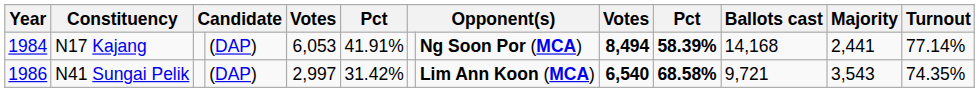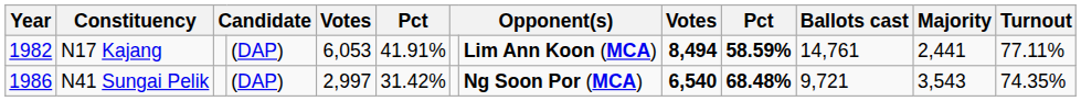N17 Kajang | Year: 1984 -> 1982
N17 Kajang | column 8: Ng Soon Por (MCA) -> Lim Ann Koon (MCA)
N17 Kajang | column 10: 58.39% -> 58.59%
N17 Kajang | Ballots cast: 14,168 -> 14,761
N17 Kajang | Turnout: 77.14% -> 77.11%
N41 Sungai Pelik | column 8: Lim Ann Koon (MCA) -> Ng Soon Por (MCA)
N41 Sungai Pelik | column 10: 68.58% -> 68.48%
